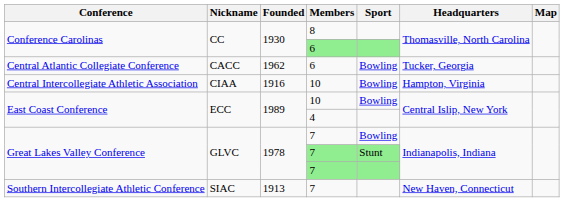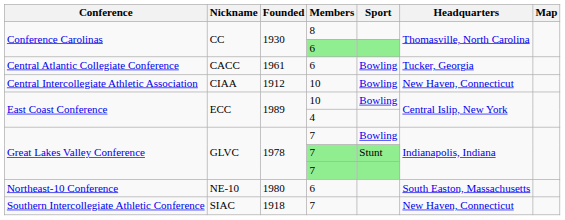Central Atlantic Collegiate Conference | Founded: 1962 -> 1961
Central Intercollegiate Athletic Association | Founded: 1916 -> 1912
Central Intercollegiate Athletic Association | Headquarters: Hampton, Virginia -> New Haven, Connecticut
+ row: Northeast-10 Conference | NE-10 | 1980 | 6 | South Easton, Massachusetts
Southern Intercollegiate Athletic Conference | Founded: 1913 -> 1918
